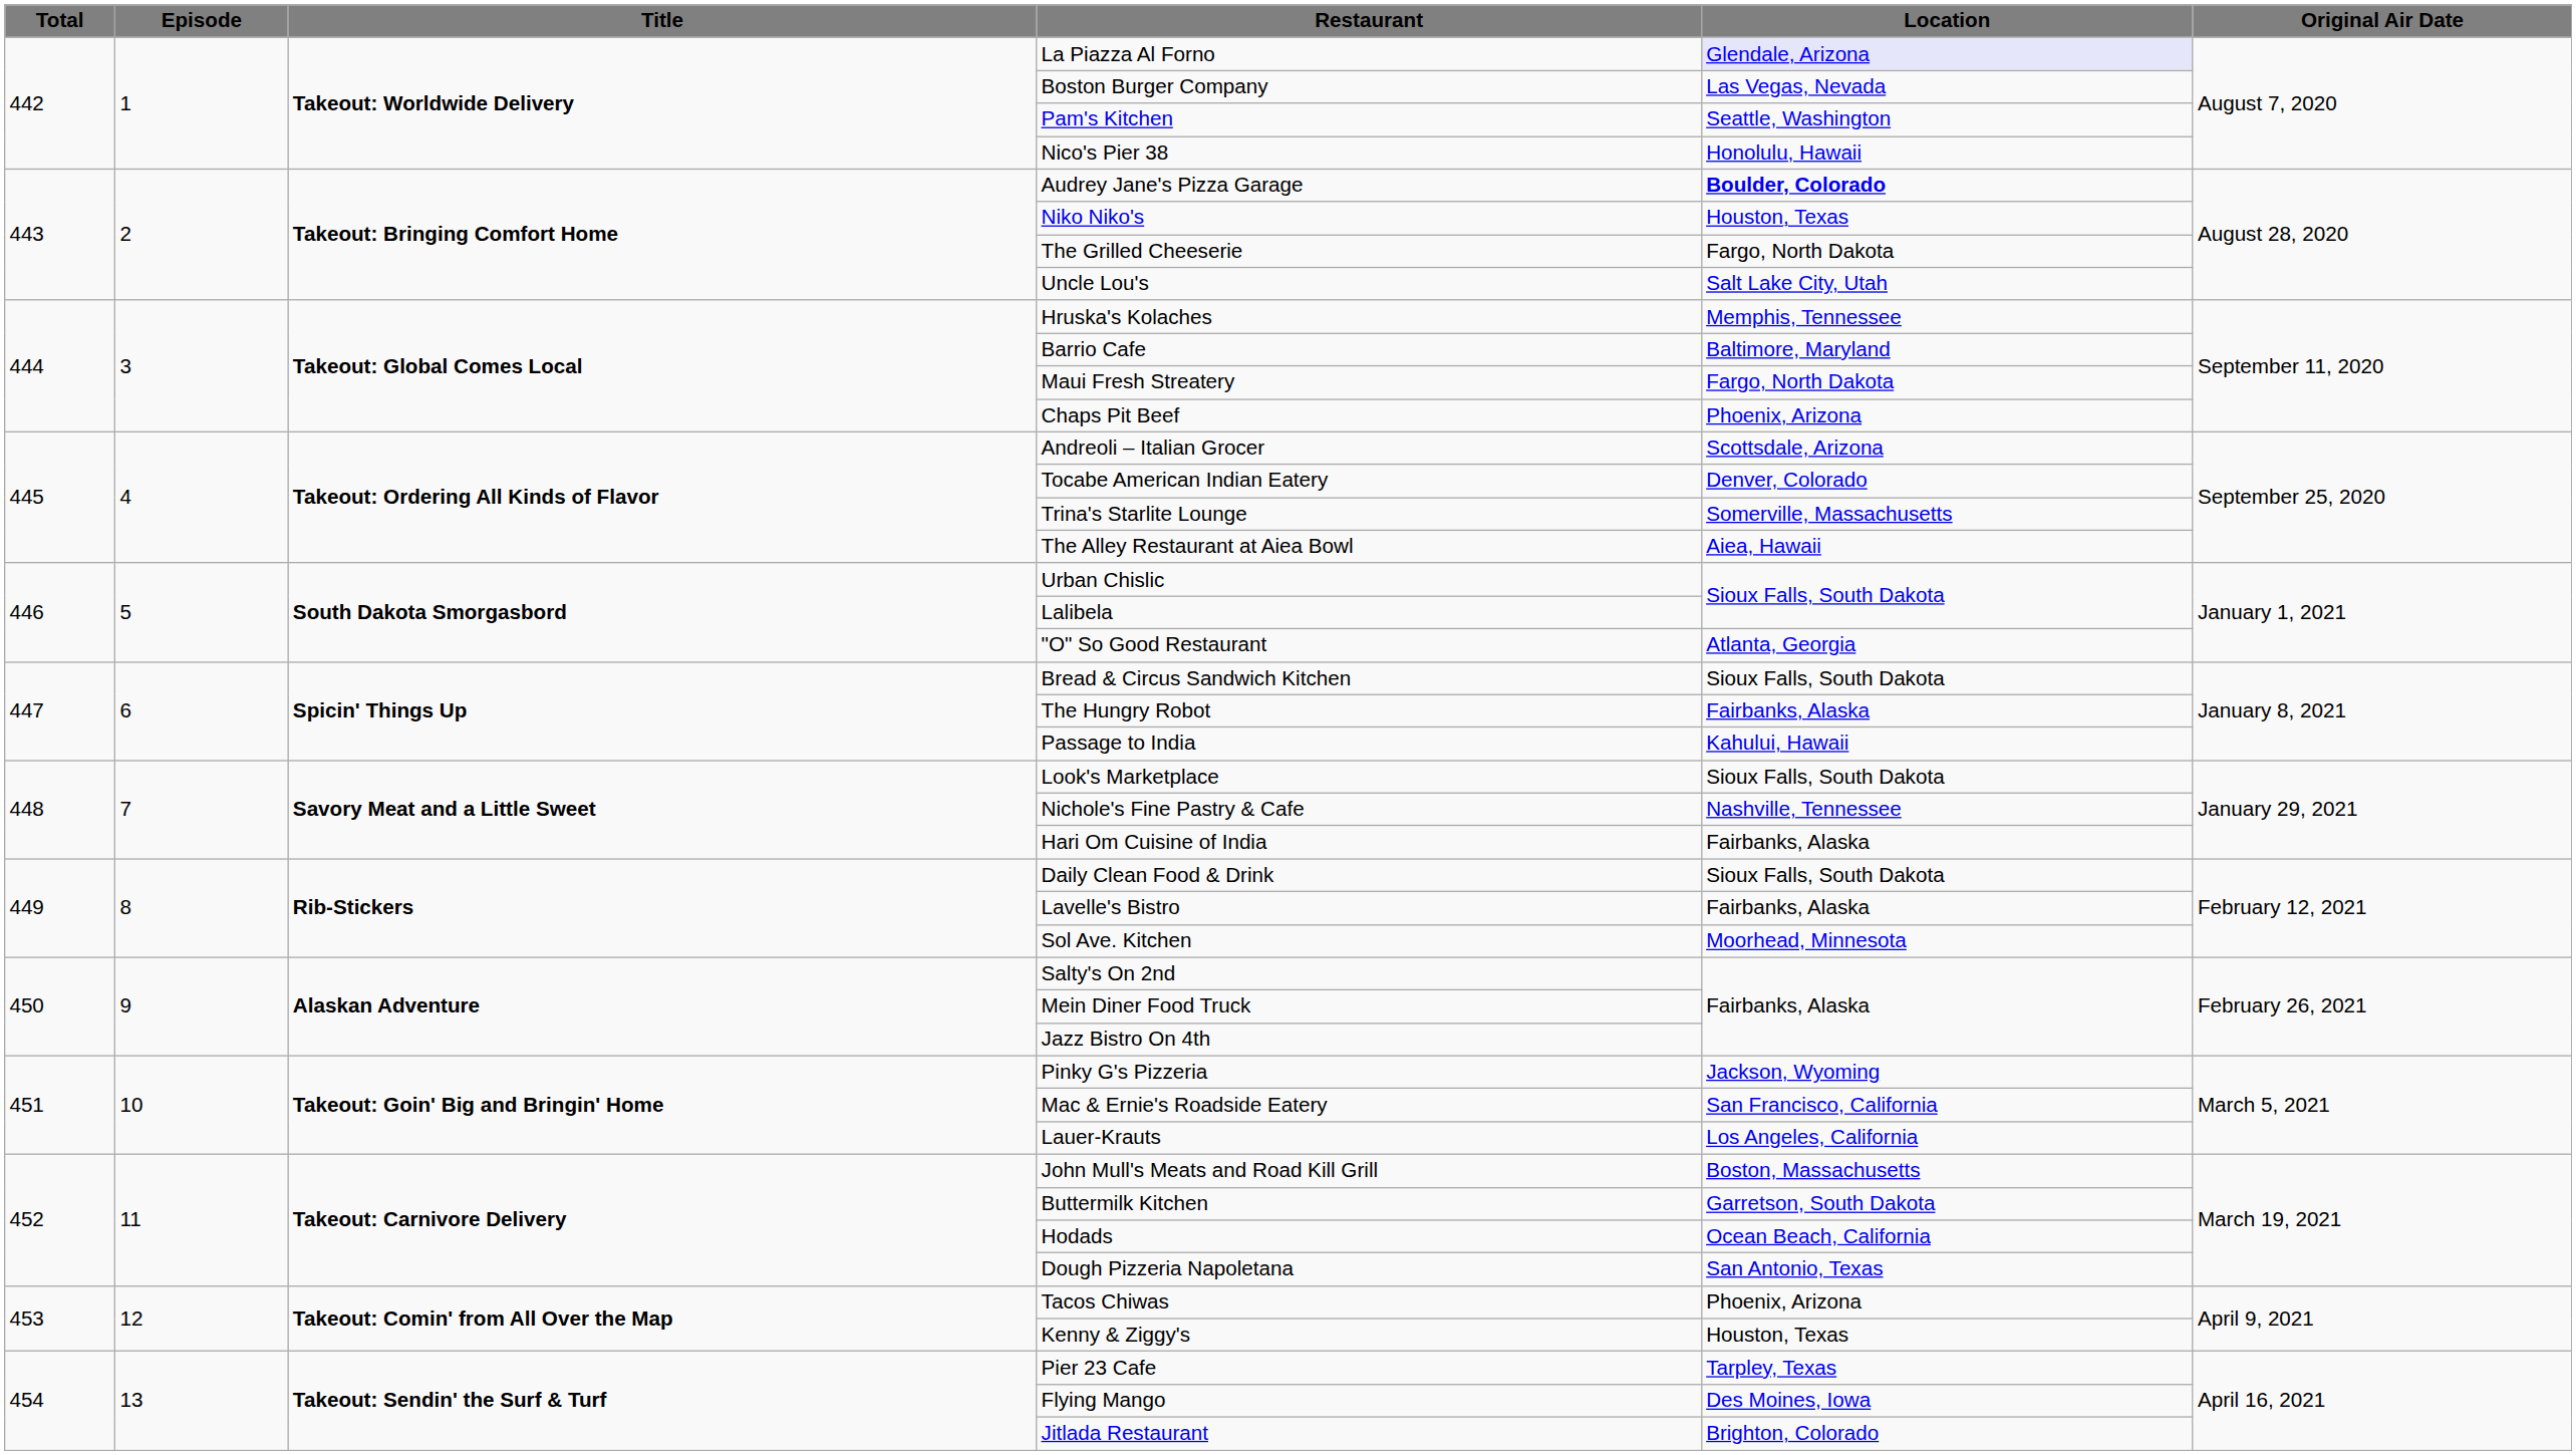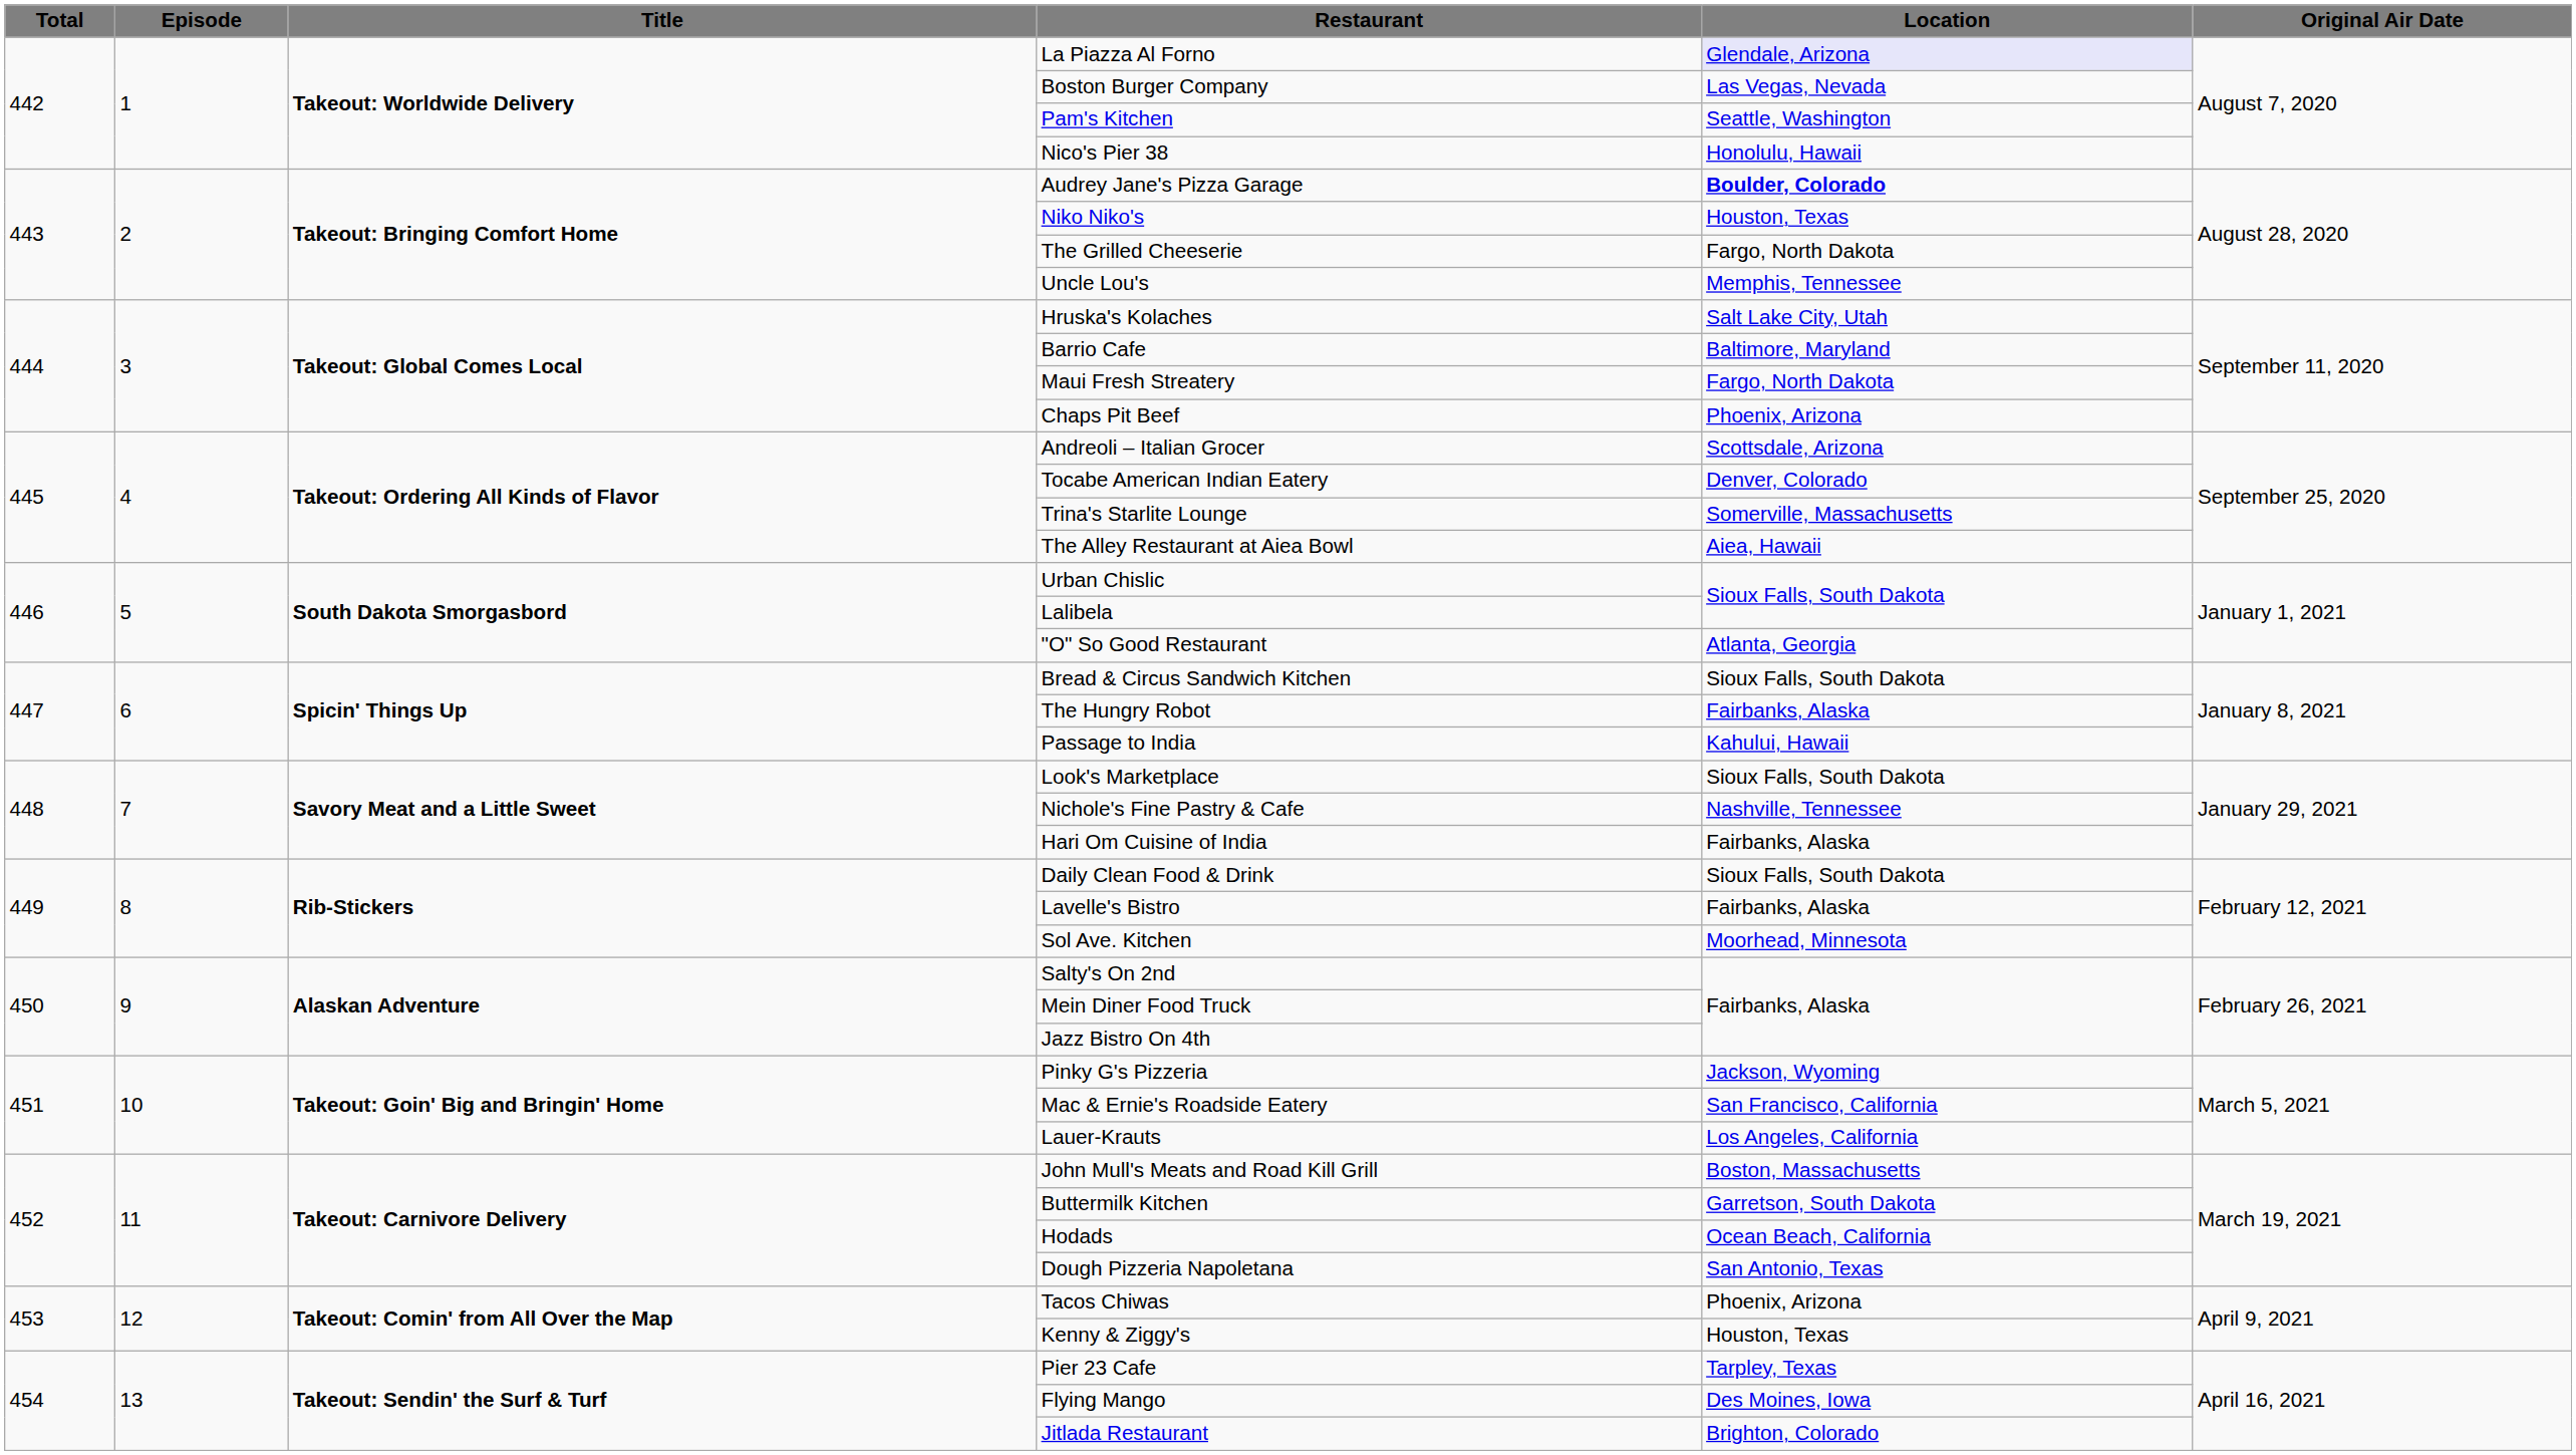Uncle Lou's | Location: Salt Lake City, Utah -> Memphis, Tennessee
Hruska's Kolaches | Location: Memphis, Tennessee -> Salt Lake City, Utah
